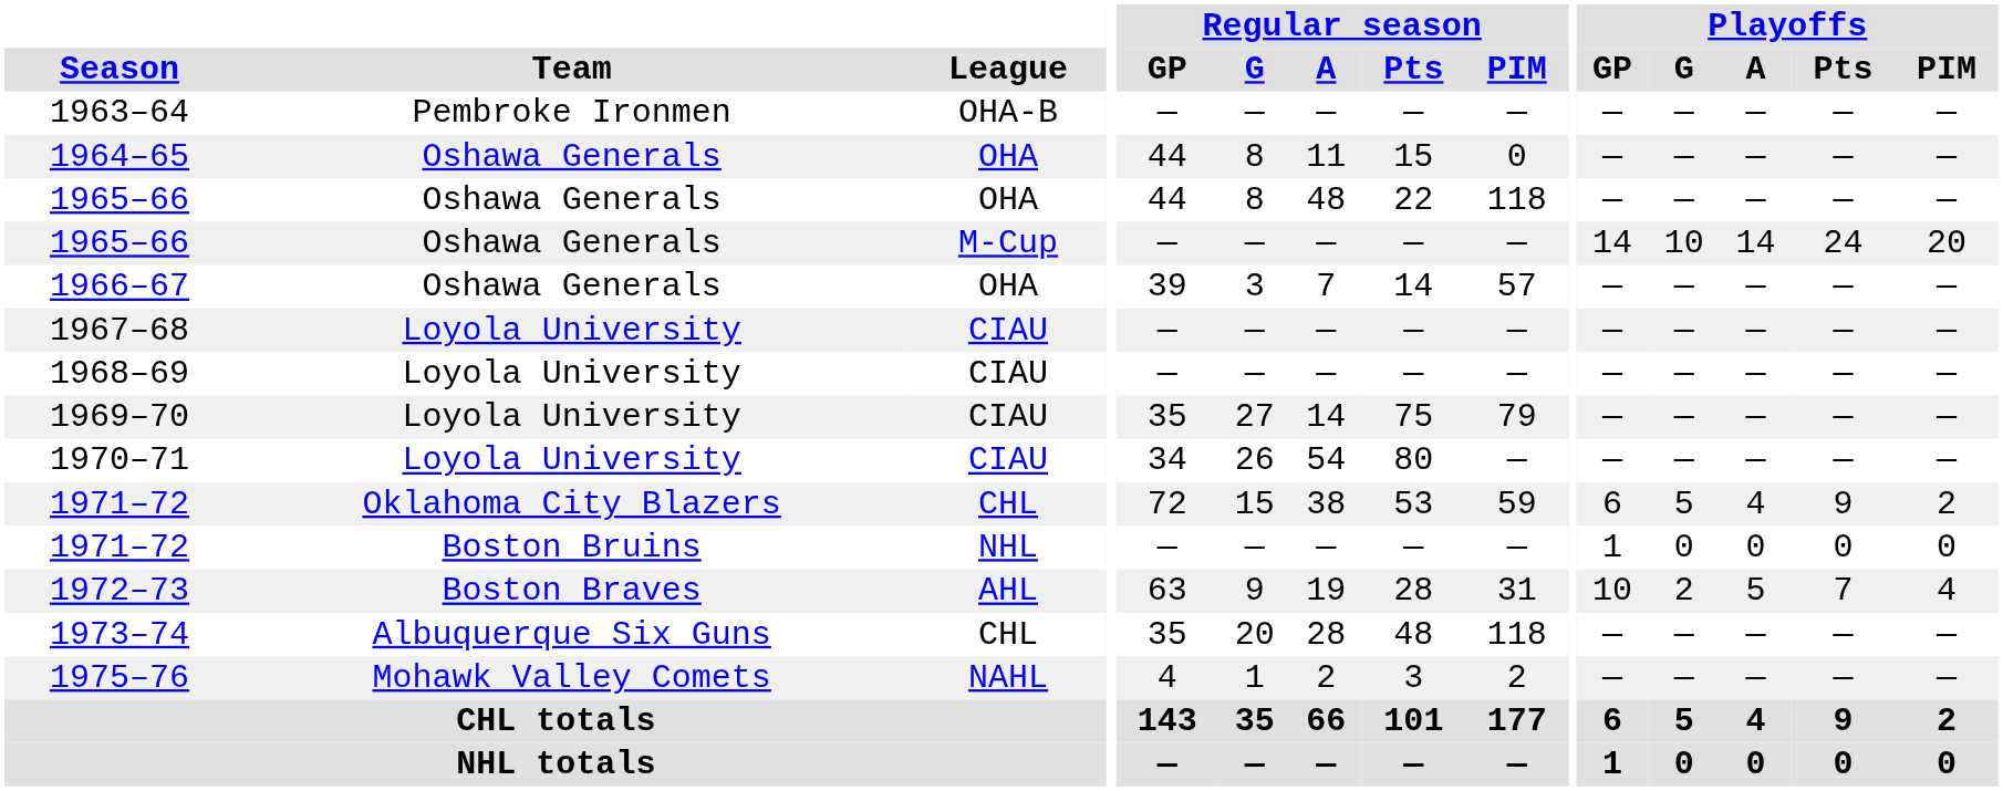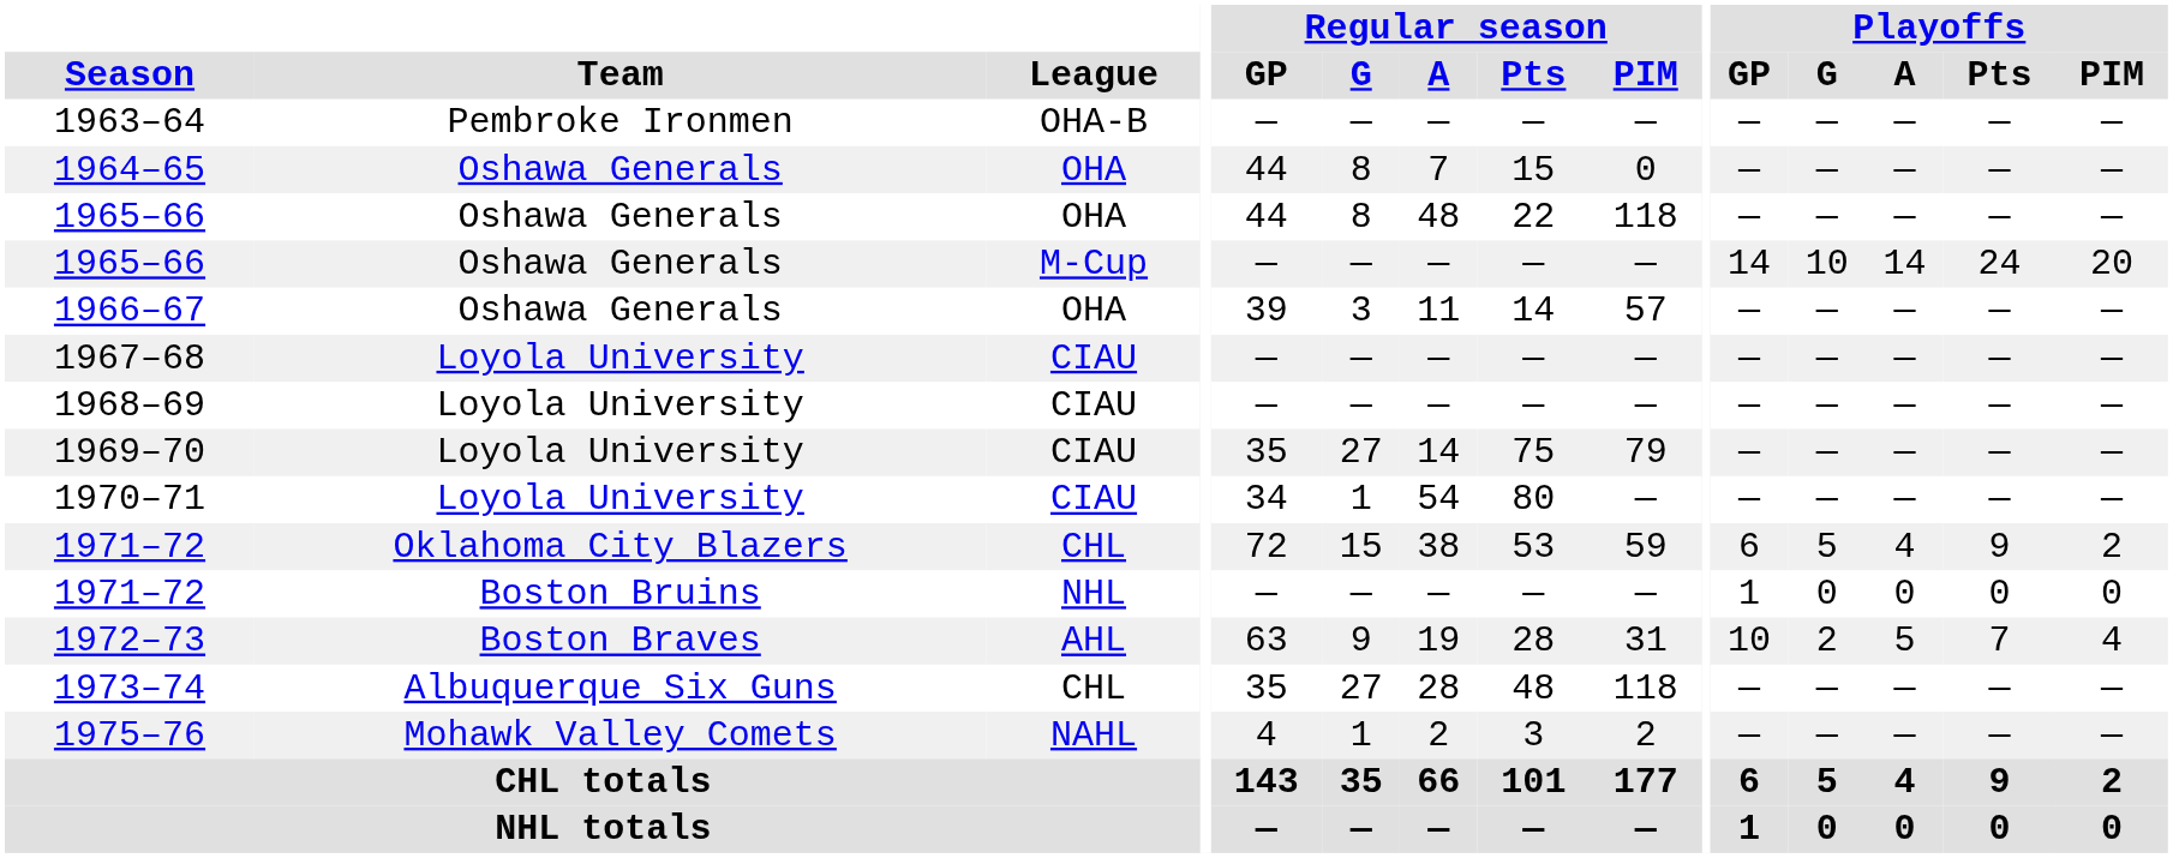1964–65 | Regular season / A: 11 -> 7
1966–67 | Regular season / A: 7 -> 11
1970–71 | Regular season / G: 26 -> 1
1973–74 | Regular season / G: 20 -> 27
